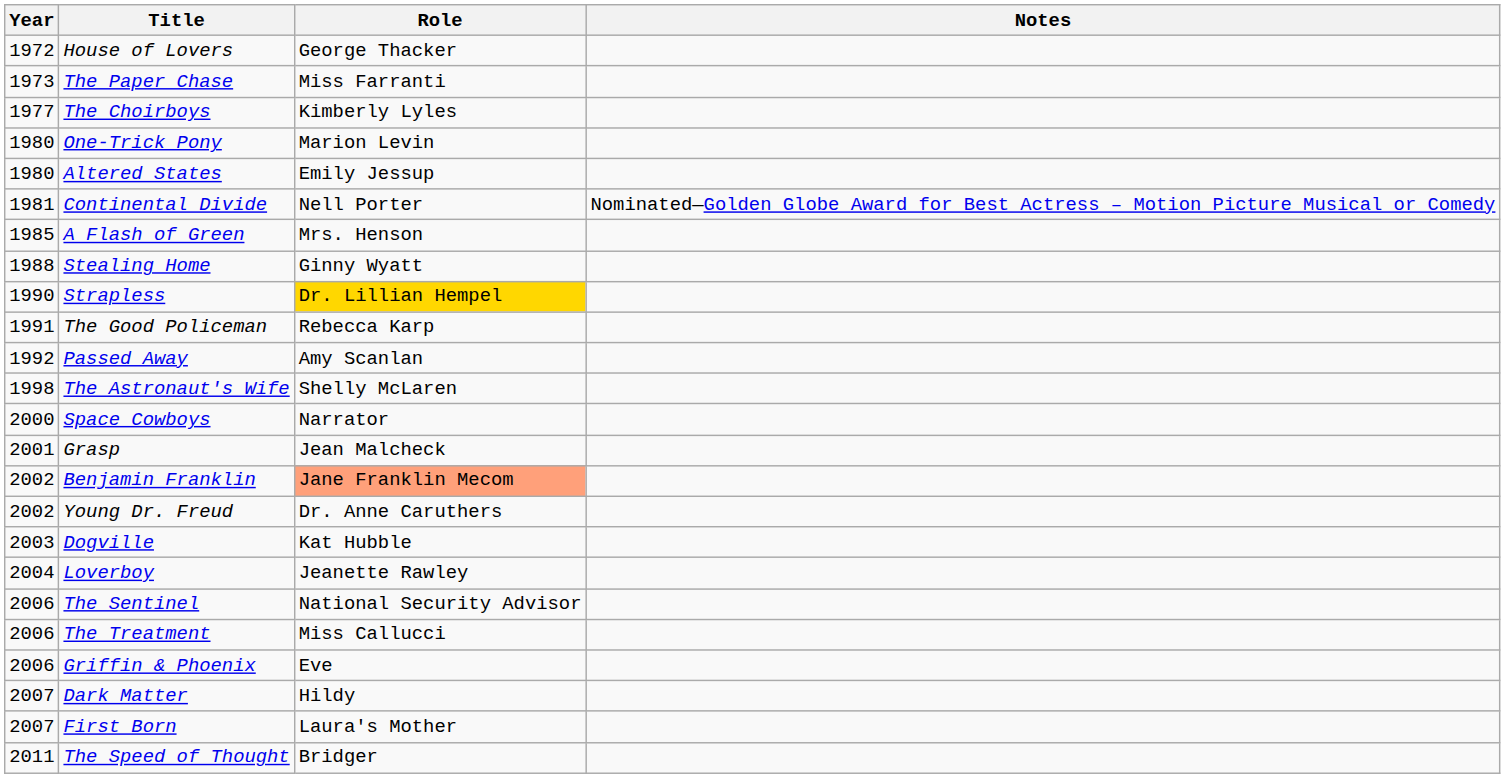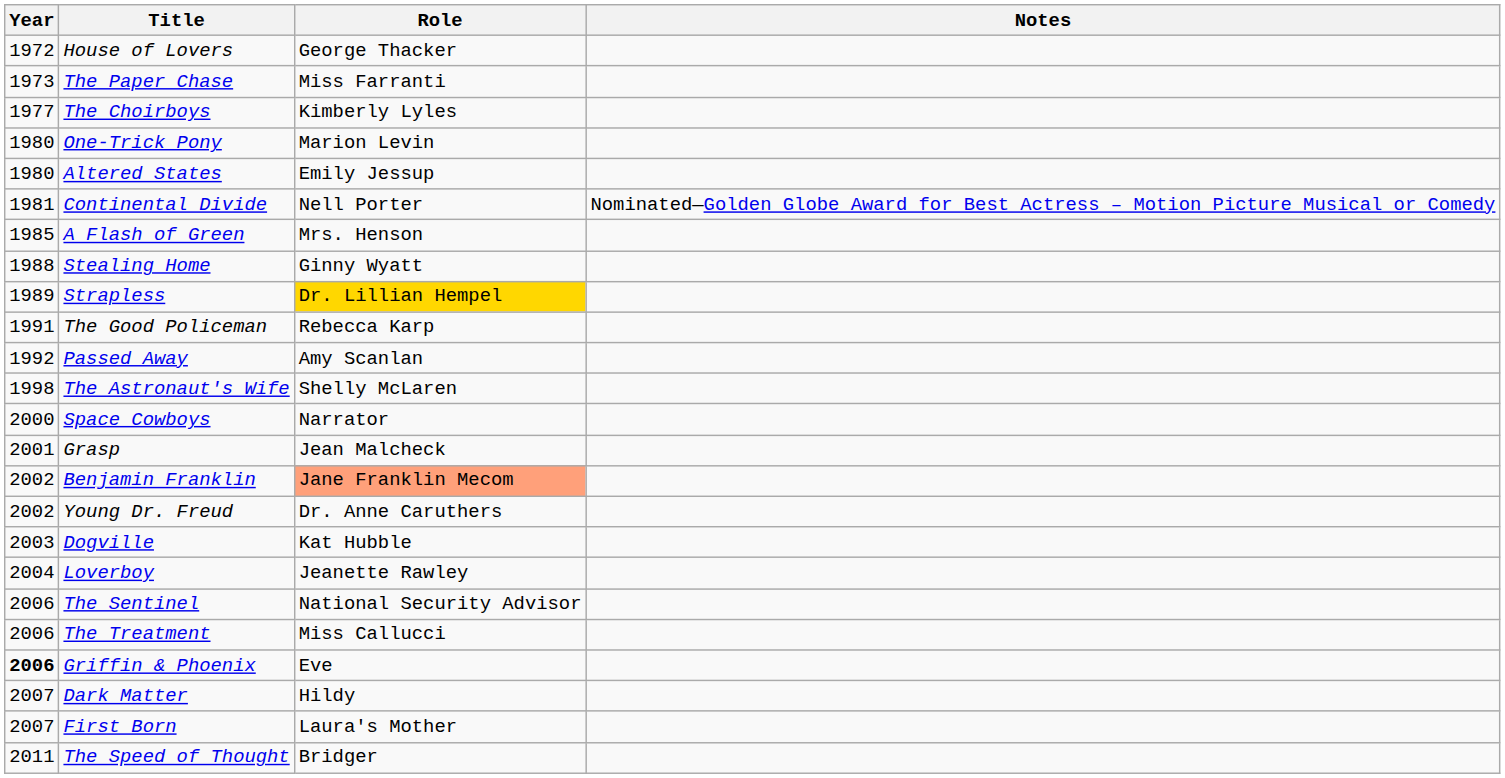Strapless | Year: 1990 -> 1989
Griffin & Phoenix | Year: normal -> bold
